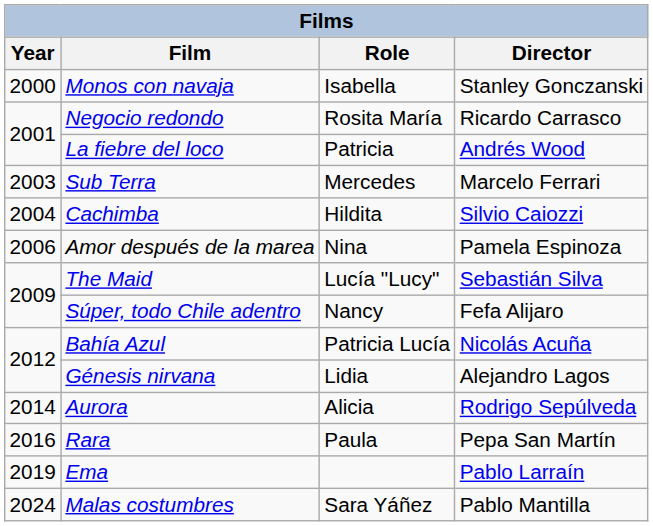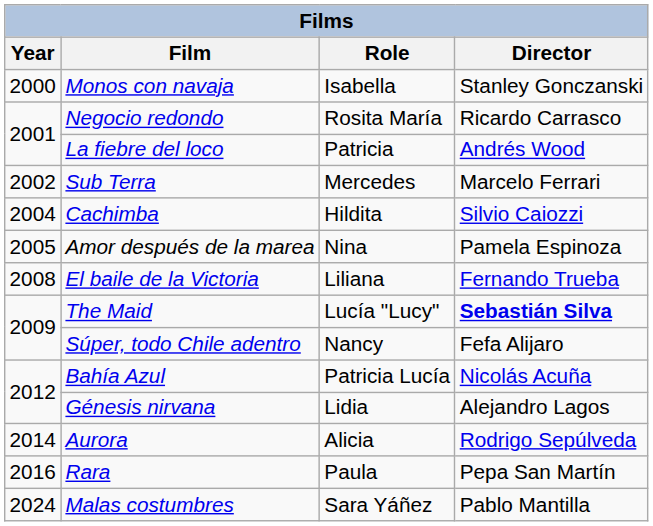Sub Terra | Year: 2003 -> 2002
Amor después de la marea | Year: 2006 -> 2005
+ row: 2008 | El baile de la Victoria | Liliana | Fernando Trueba
The Maid | Director: normal -> bold
- row: 2019 | Ema | Pablo Larraín
